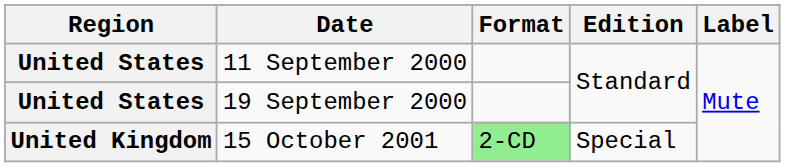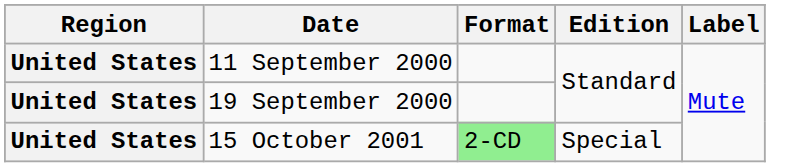15 October 2001 | Region: United Kingdom -> United States
